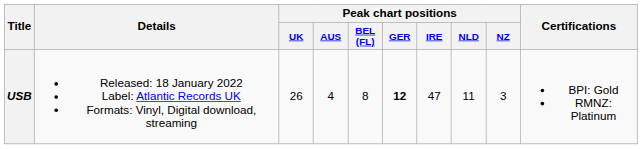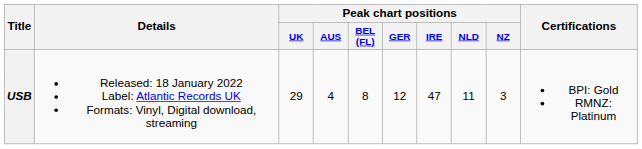USB | Peak chart positions / UK: 26 -> 29
USB | Peak chart positions / GER: bold -> normal
